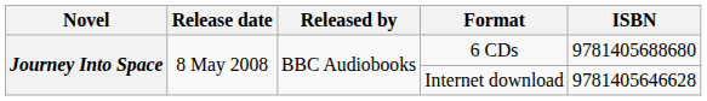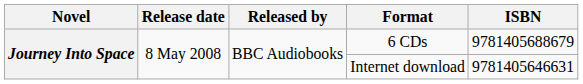6 CDs | ISBN: 9781405688680 -> 9781405688679
Internet download | ISBN: 9781405646628 -> 9781405646631
